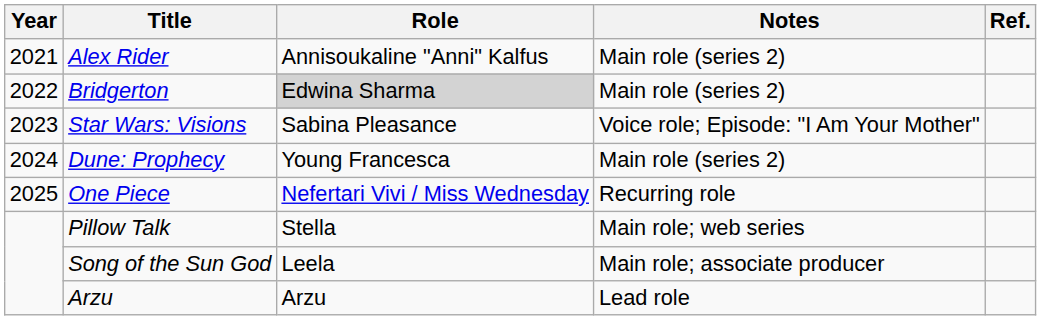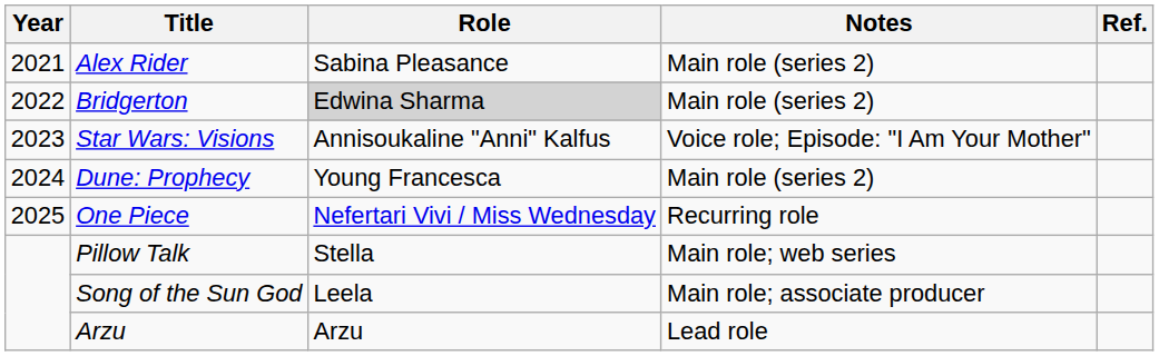Alex Rider | Role: Annisoukaline "Anni" Kalfus -> Sabina Pleasance
Star Wars: Visions | Role: Sabina Pleasance -> Annisoukaline "Anni" Kalfus
